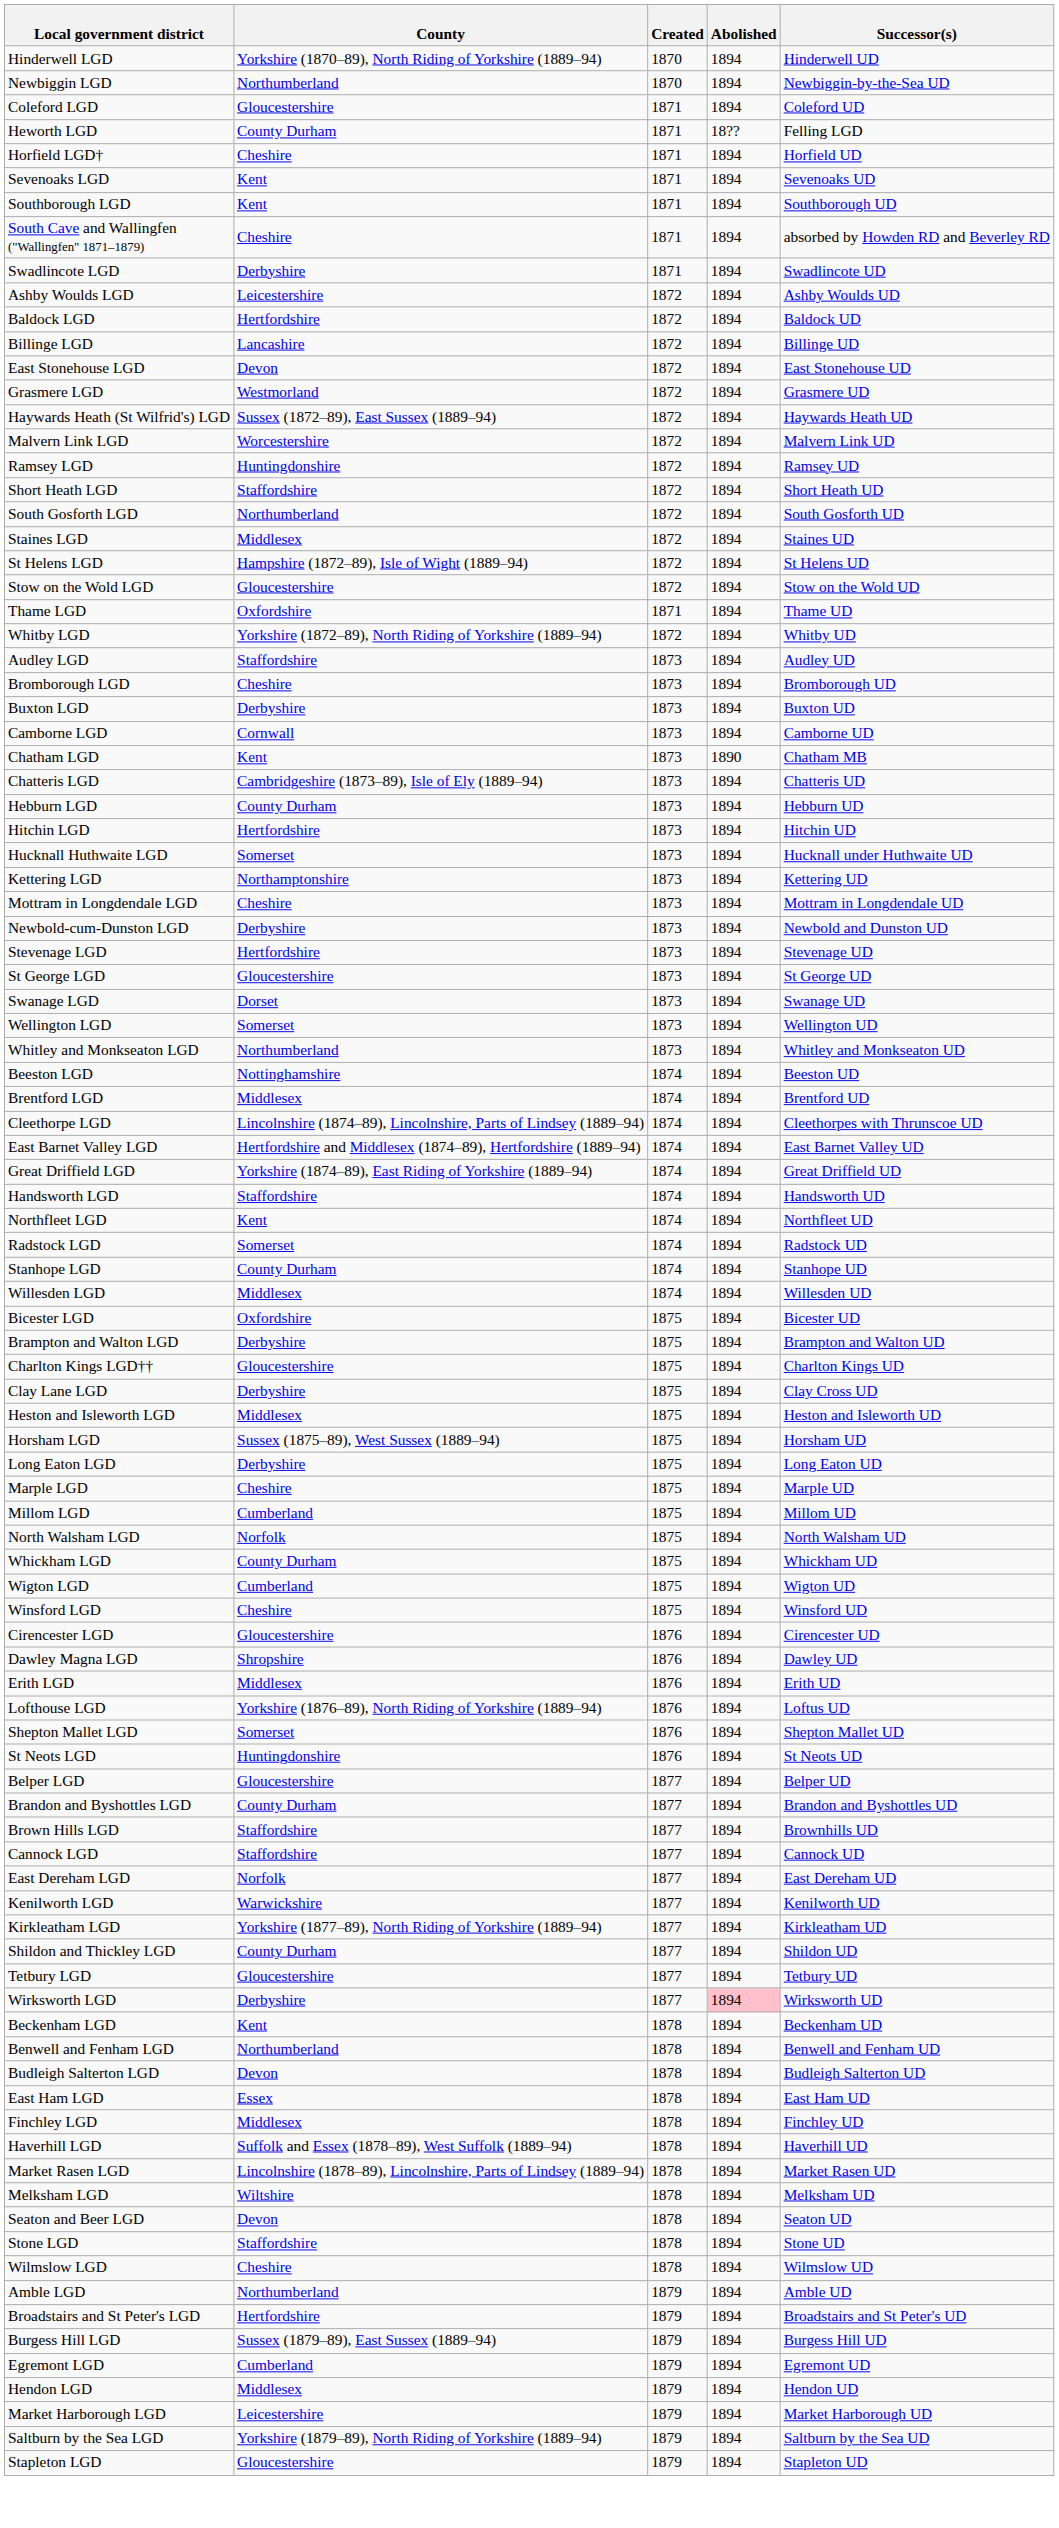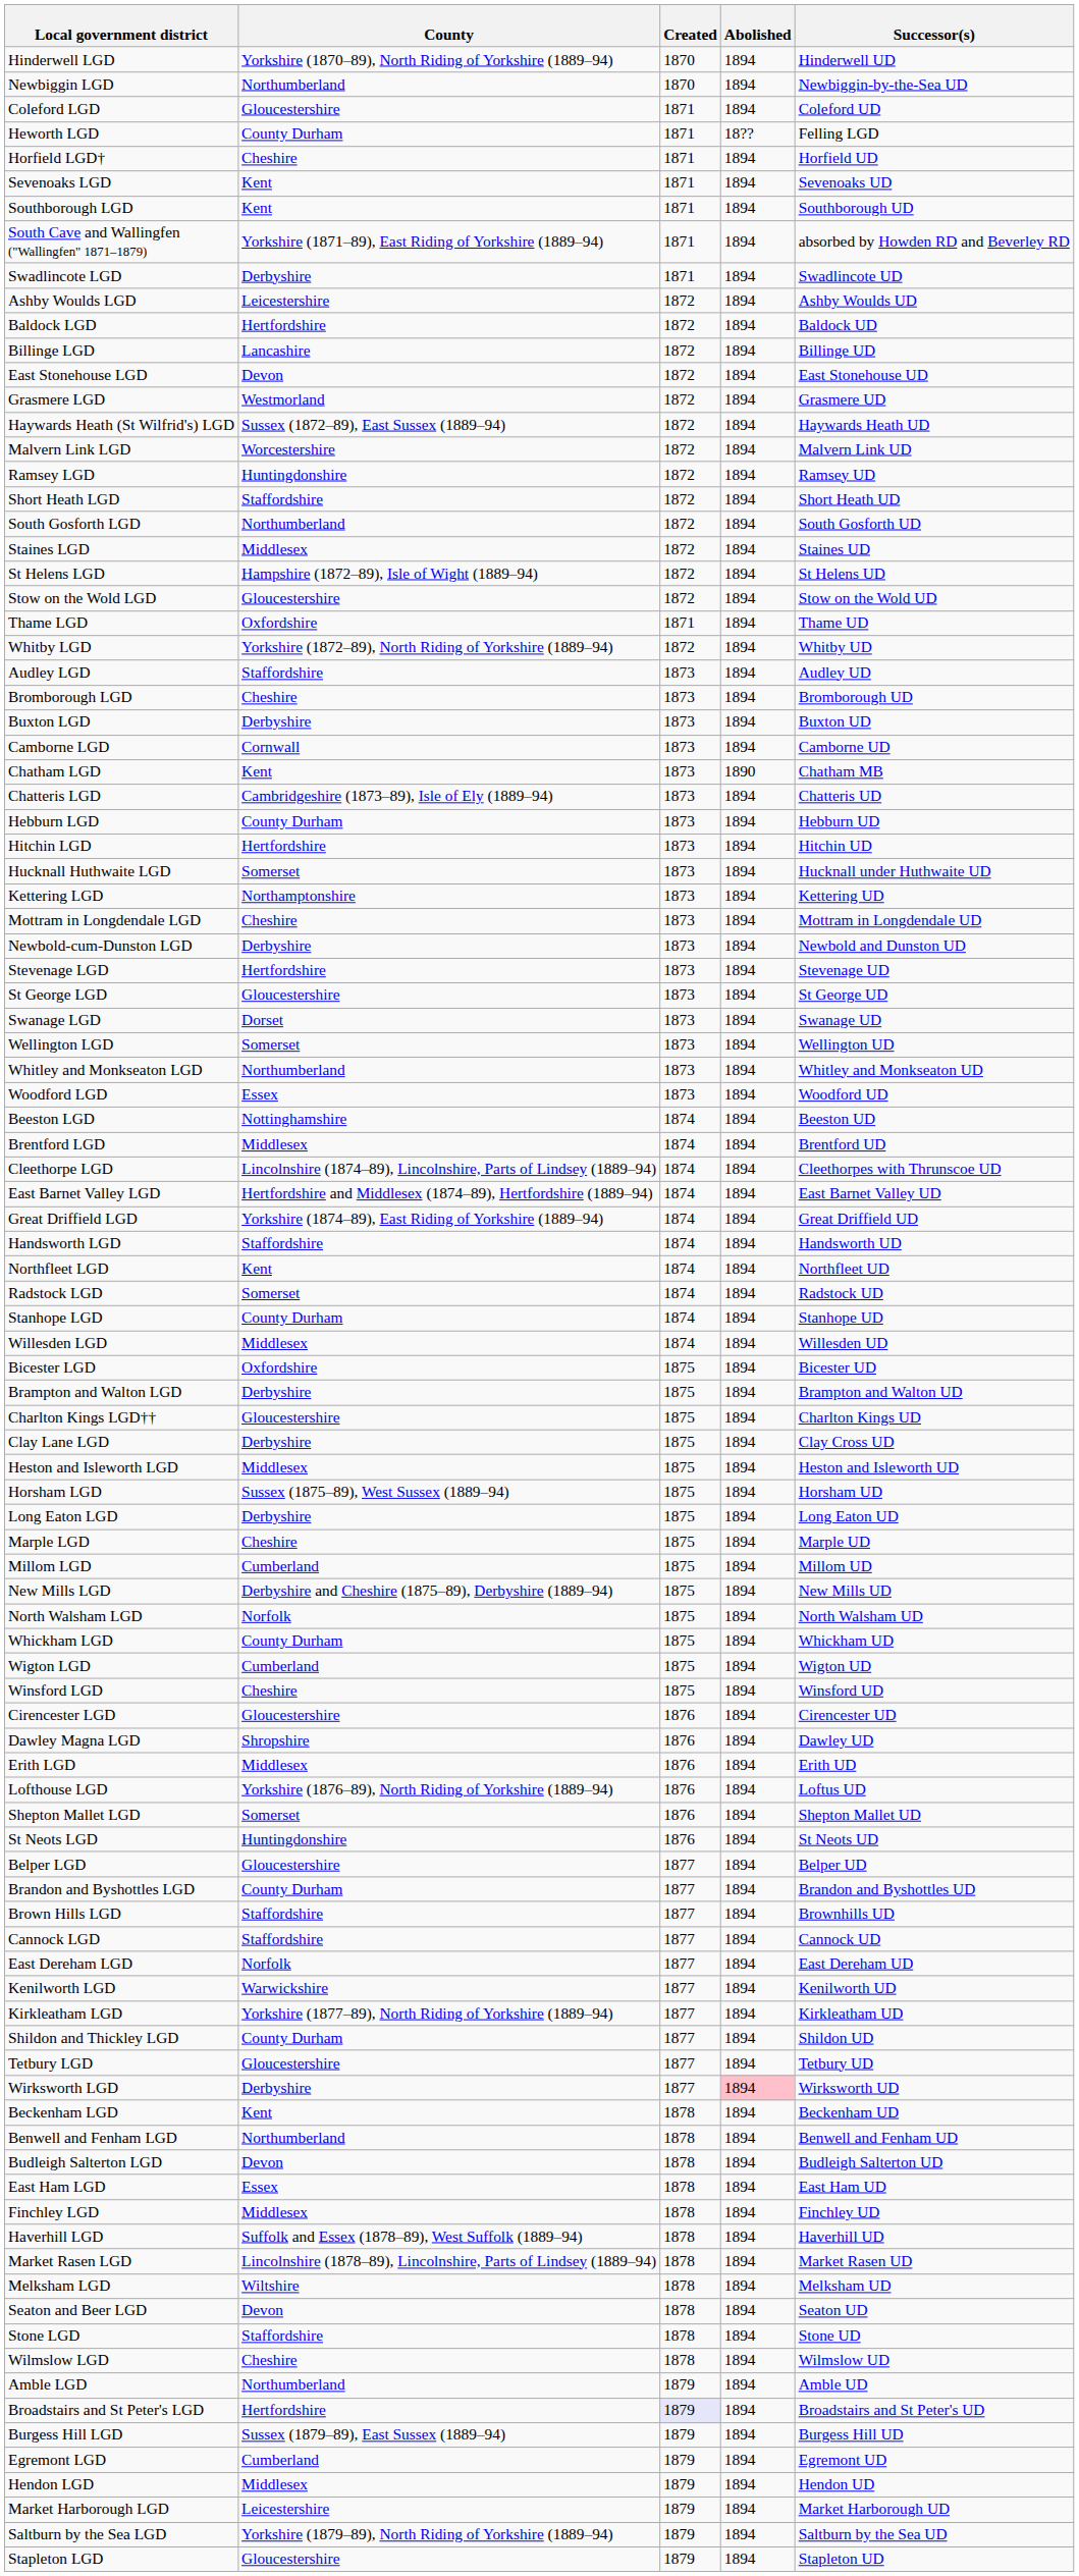South Cave and Wallingfen ("Wallingfen" 1871–1879) | County: Cheshire -> Yorkshire (1871–89), East Riding of Yorkshire (1889–94)
+ row: Woodford LGD | Essex | 1873 | 1894 | Woodford UD
+ row: New Mills LGD | Derbyshire and Cheshire (1875–89), Derbyshire (1889–94) | 1875 | 1894 | New Mills UD
Broadstairs and St Peter's LGD | Created: no background -> lavender background
